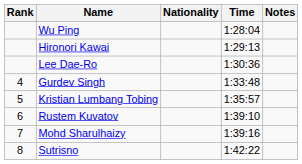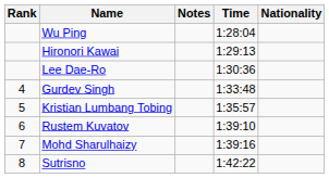columns swapped: Nationality <-> Notes
